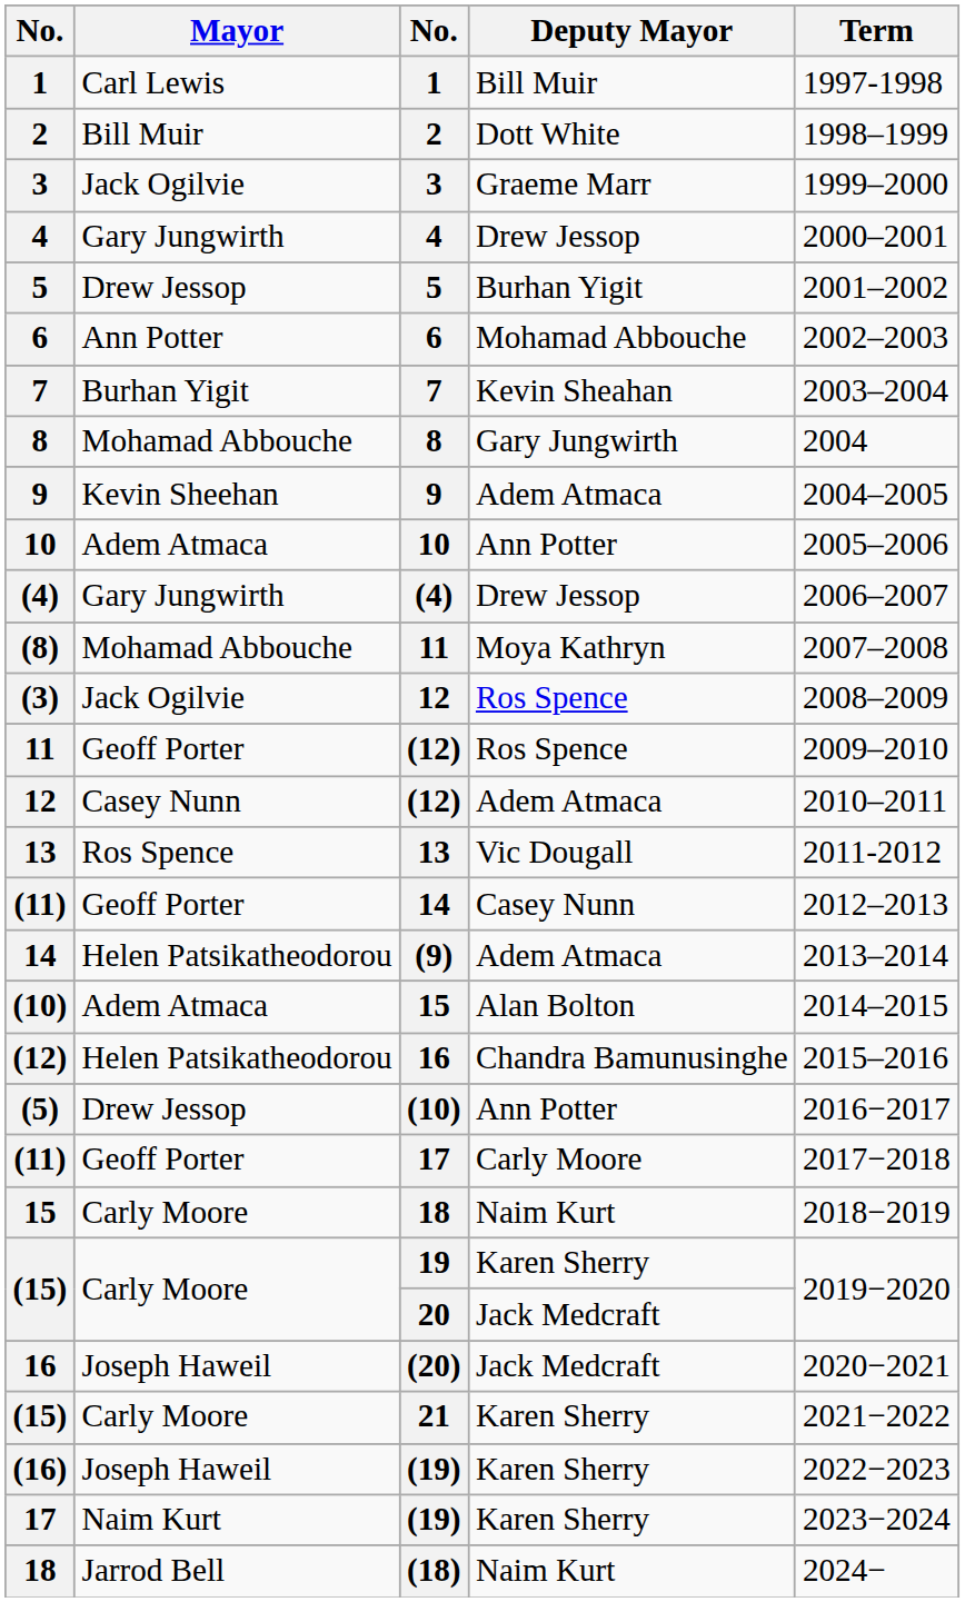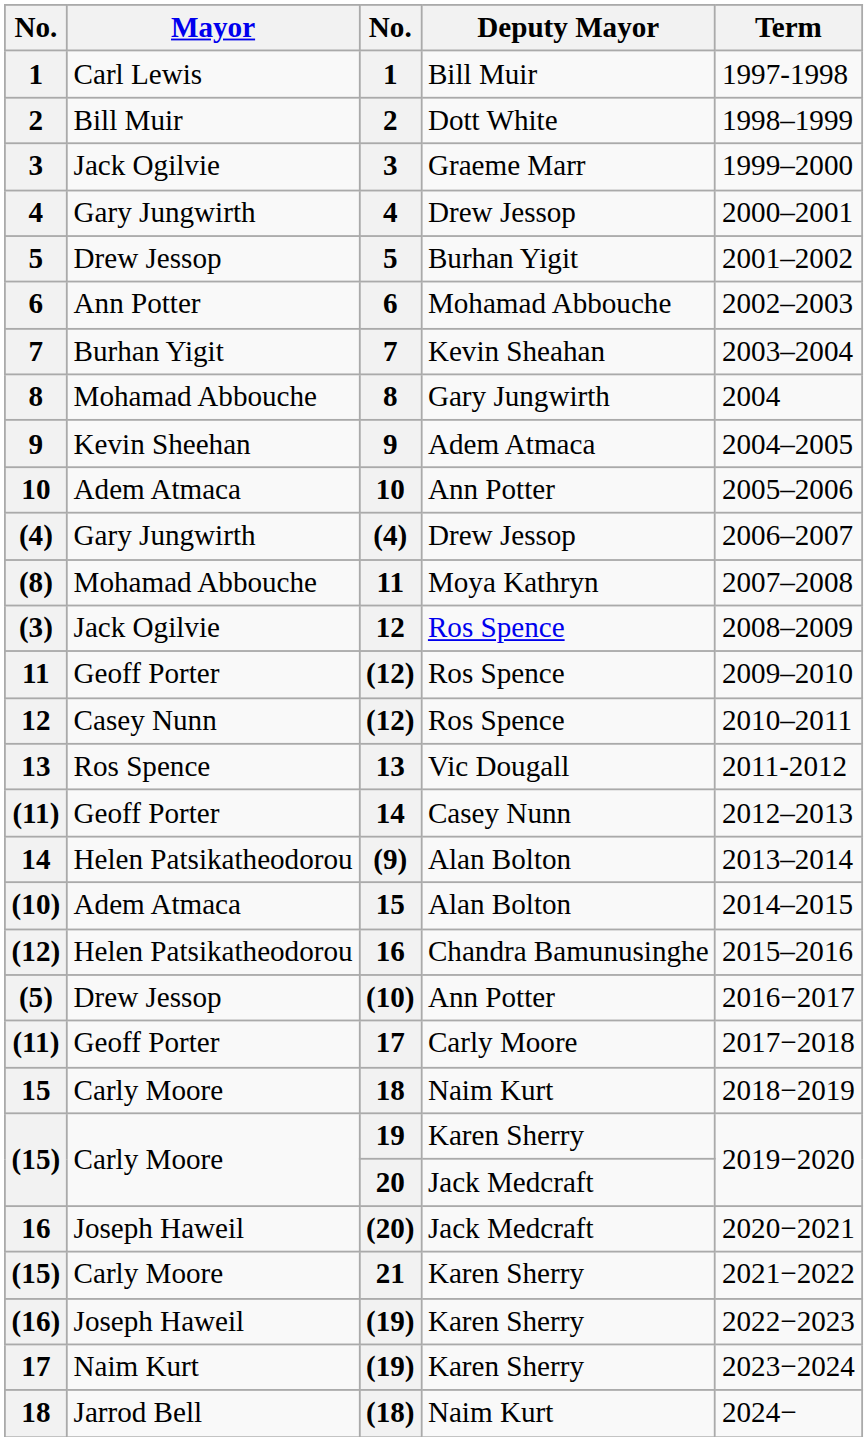12 / (12) | Deputy Mayor: Adem Atmaca -> Ros Spence
(9) | Deputy Mayor: Adem Atmaca -> Alan Bolton
